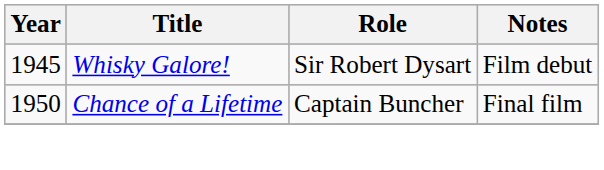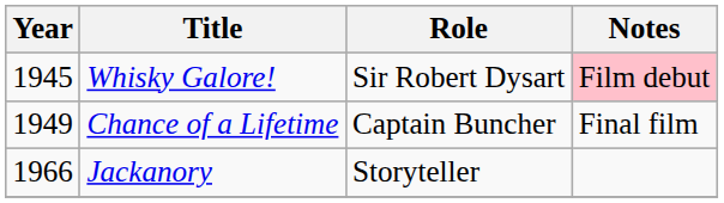Whisky Galore! | Notes: no background -> pink background
Chance of a Lifetime | Year: 1950 -> 1949
+ row: 1966 | Jackanory | Storyteller
